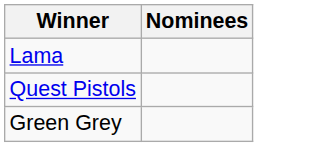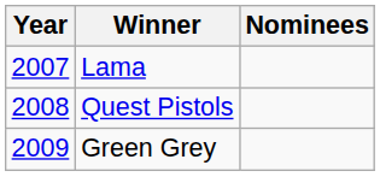+ column: Year | 2007 | 2008 | 2009
